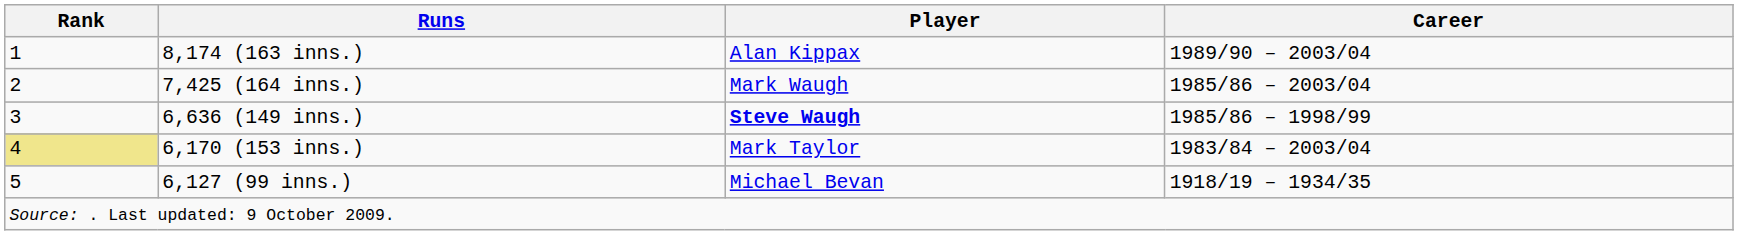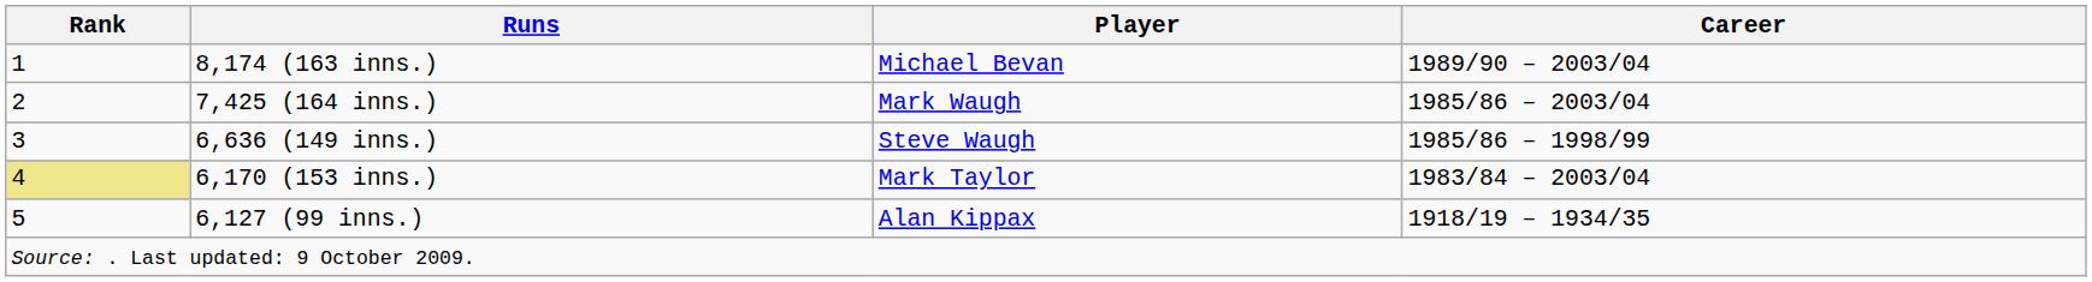8,174 (163 inns.) | Player: Alan Kippax -> Michael Bevan
6,636 (149 inns.) | Player: bold -> normal
6,127 (99 inns.) | Player: Michael Bevan -> Alan Kippax
